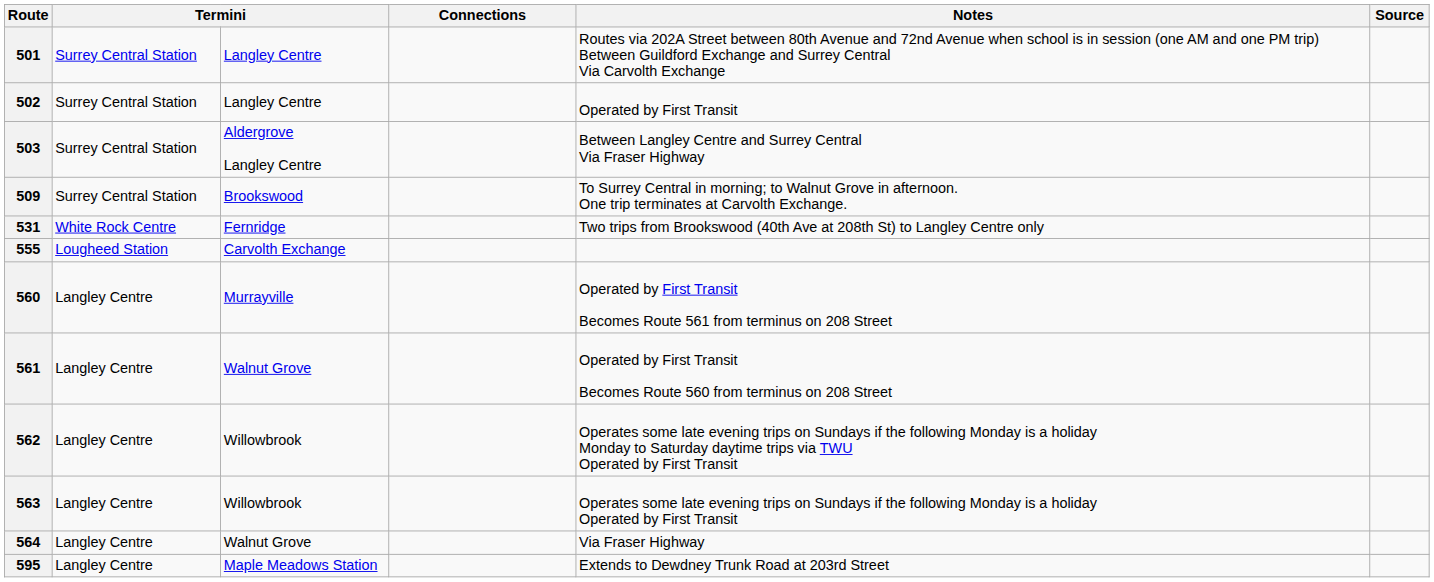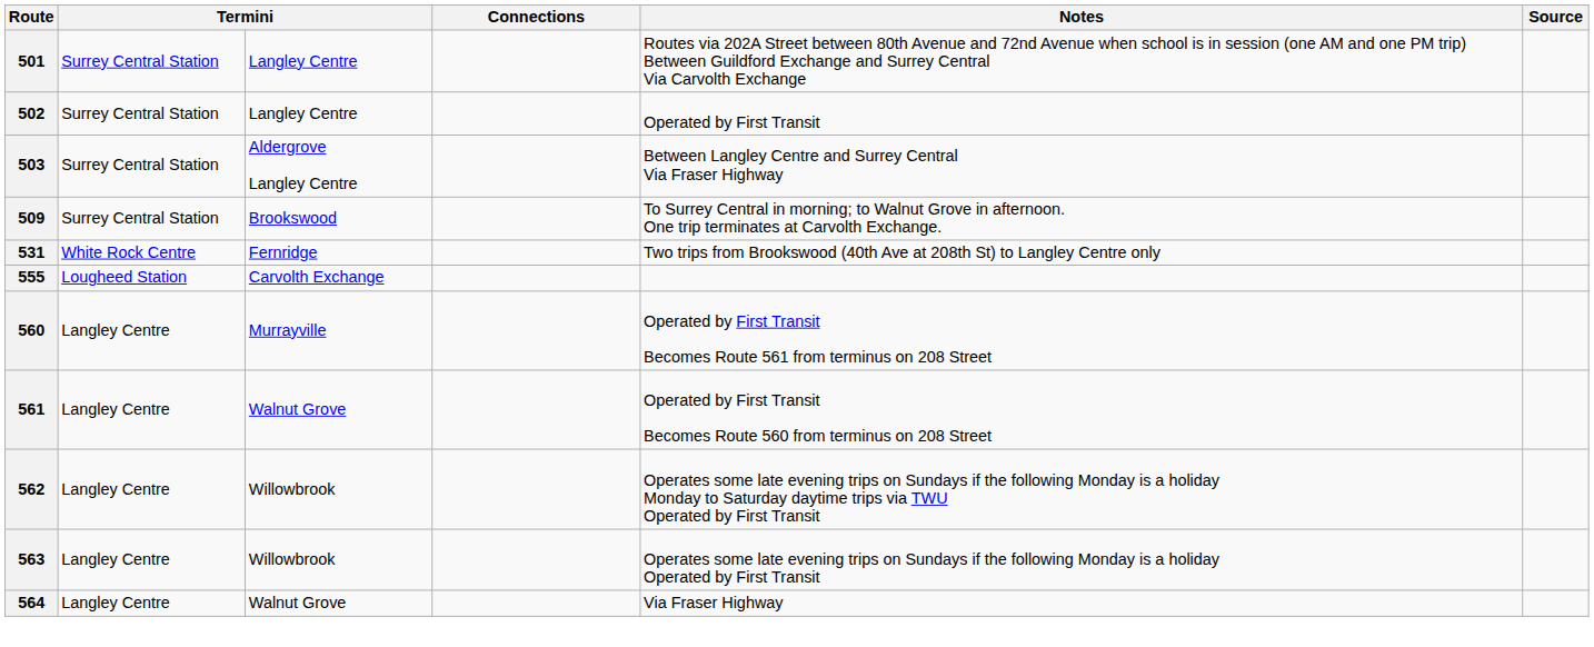- row: 595 | Langley Centre | Maple Meadows Station | Extends to Dewdney Trunk Road at 203rd Street
